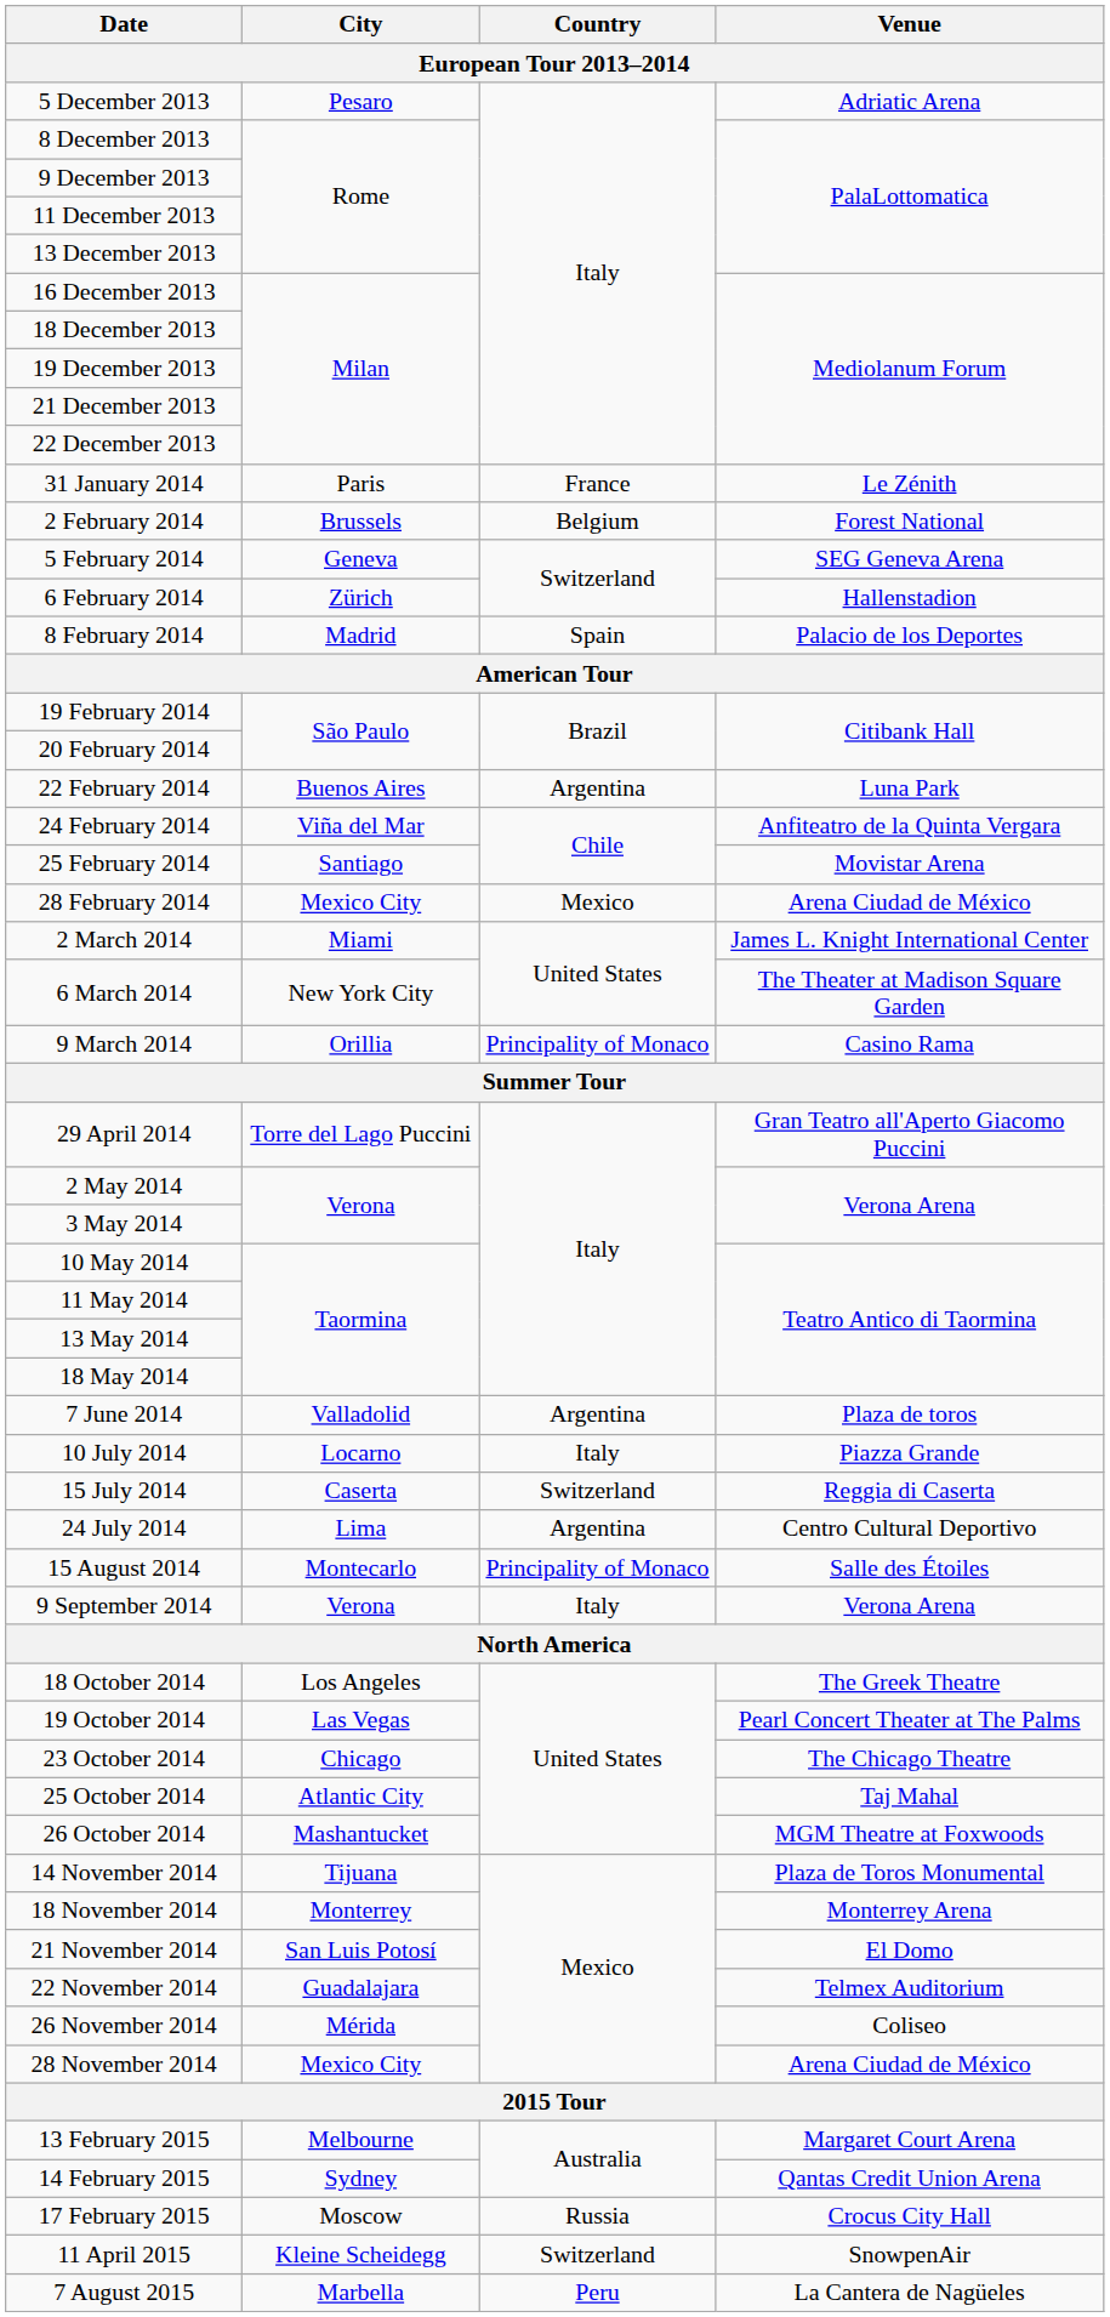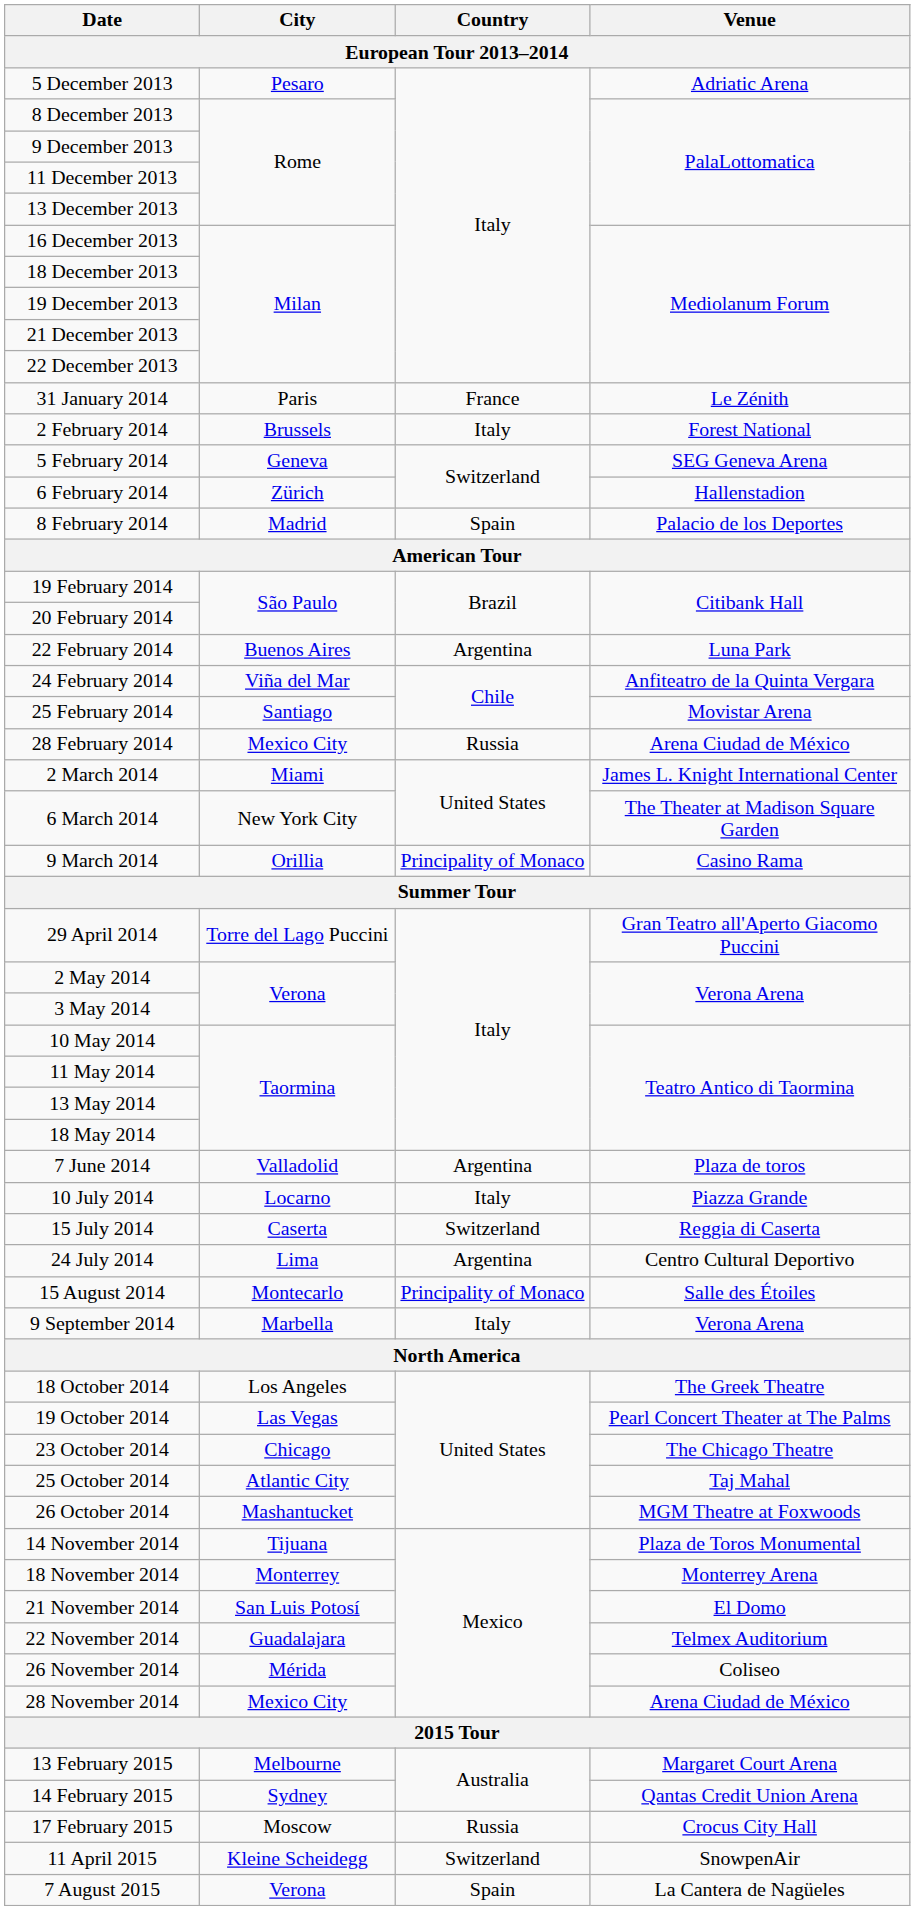2 February 2014 | Country: Belgium -> Italy
28 February 2014 | Country: Mexico -> Russia
9 September 2014 | City: Verona -> Marbella
7 August 2015 | City: Marbella -> Verona
7 August 2015 | Country: Peru -> Spain
